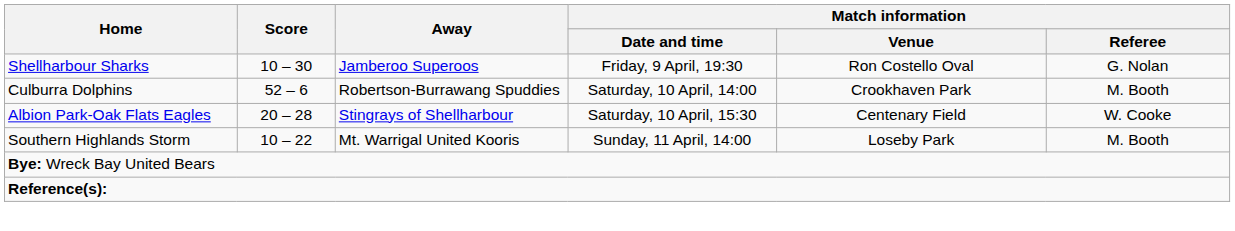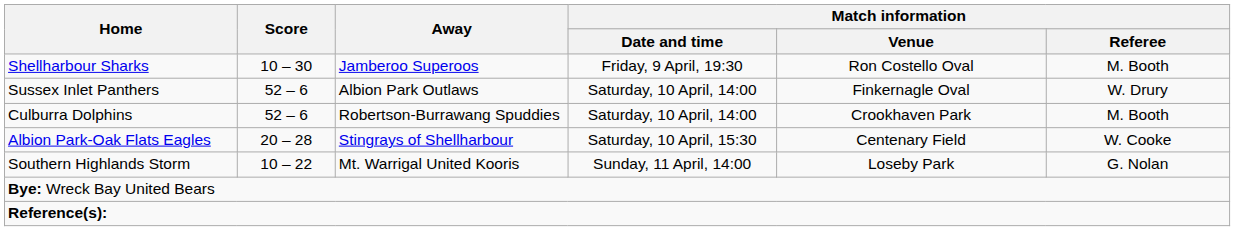Shellharbour Sharks | Match information / Referee: G. Nolan -> M. Booth
+ row: Sussex Inlet Panthers | 52 – 6 | Albion Park Outlaws | Saturday, 10 April, 14:00 | Finkernagle Oval | W. Drury
Southern Highlands Storm | Match information / Referee: M. Booth -> G. Nolan
